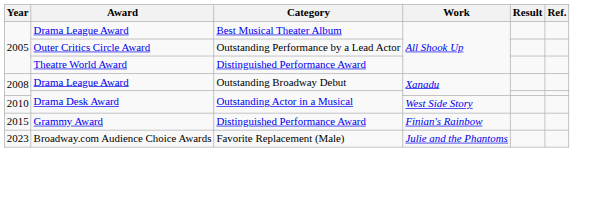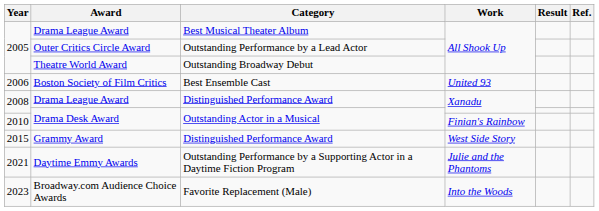Theatre World Award | Category: Distinguished Performance Award -> Outstanding Broadway Debut
+ row: 2006 | Boston Society of Film Critics | Best Ensemble Cast | United 93
2008 / Drama League Award | Category: Outstanding Broadway Debut -> Distinguished Performance Award
2010 / Drama Desk Award | Work: West Side Story -> Finian's Rainbow
Grammy Award | Work: Finian's Rainbow -> West Side Story
+ row: 2021 | Daytime Emmy Awards | Outstanding Performance by a Supporting Actor in a Daytime Fiction Program | Julie and the Phantoms
Broadway.com Audience Choice Awards | Work: Julie and the Phantoms -> Into the Woods
